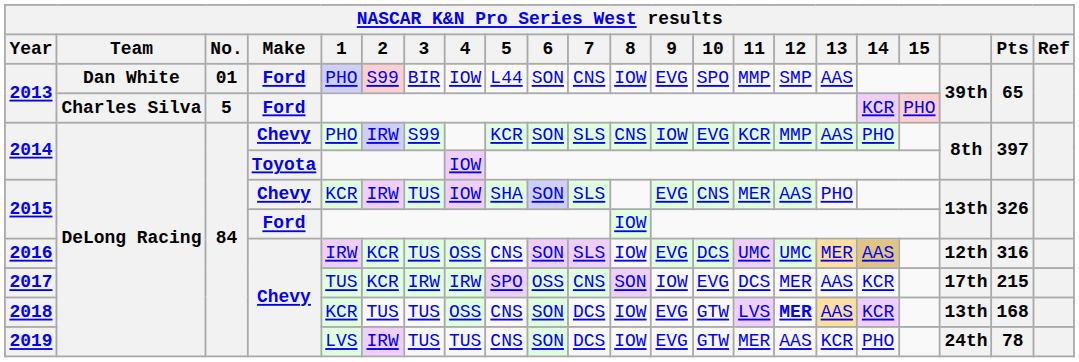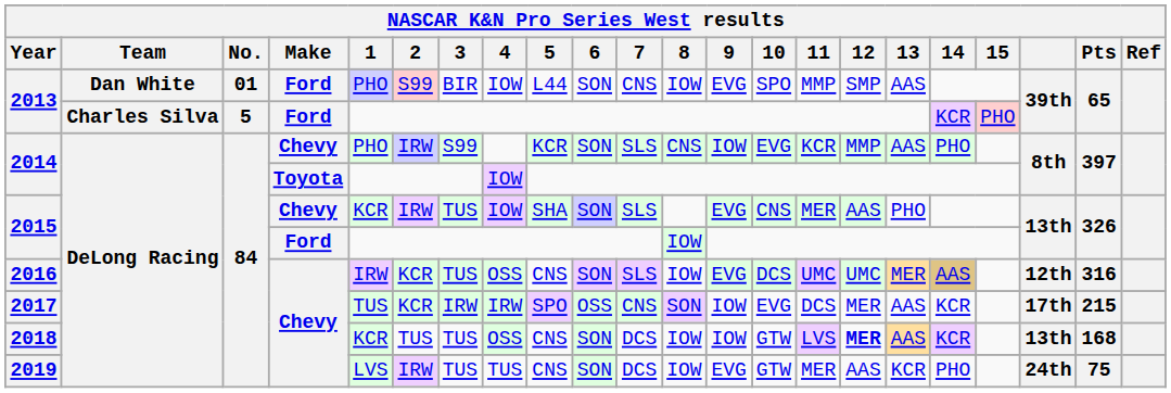2018 | 9: EVG -> IOW
2019 | Pts: 78 -> 75
